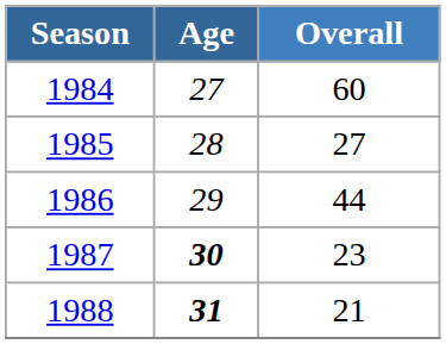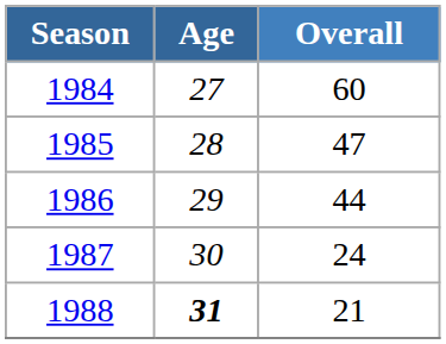1985 | Overall: 27 -> 47
1987 | Age: bold -> normal
1987 | Overall: 23 -> 24
